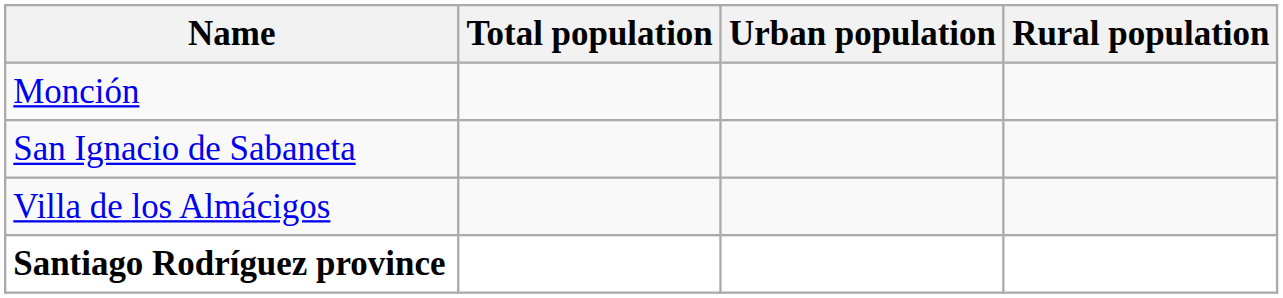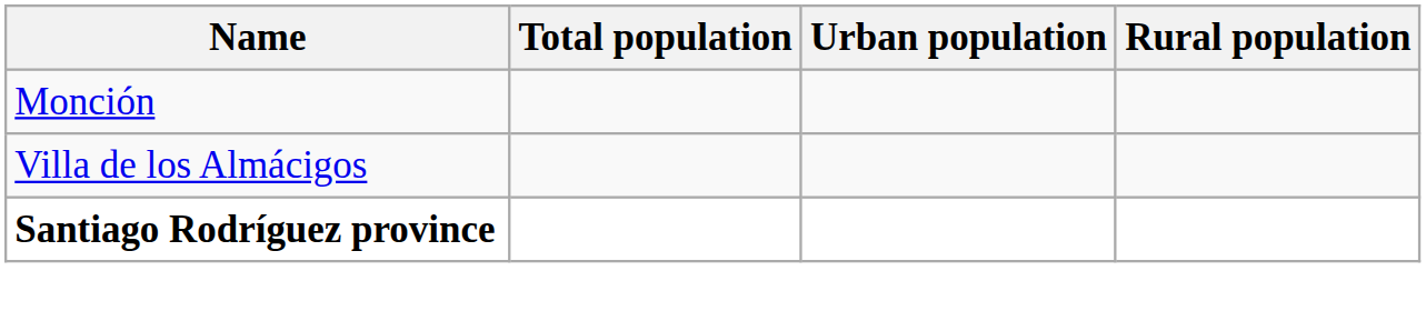- row: San Ignacio de Sabaneta
